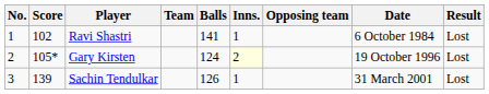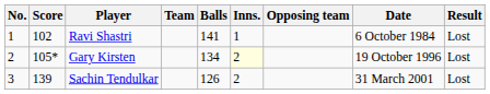Gary Kirsten | Balls: 124 -> 134
Sachin Tendulkar | Inns.: 1 -> 2
